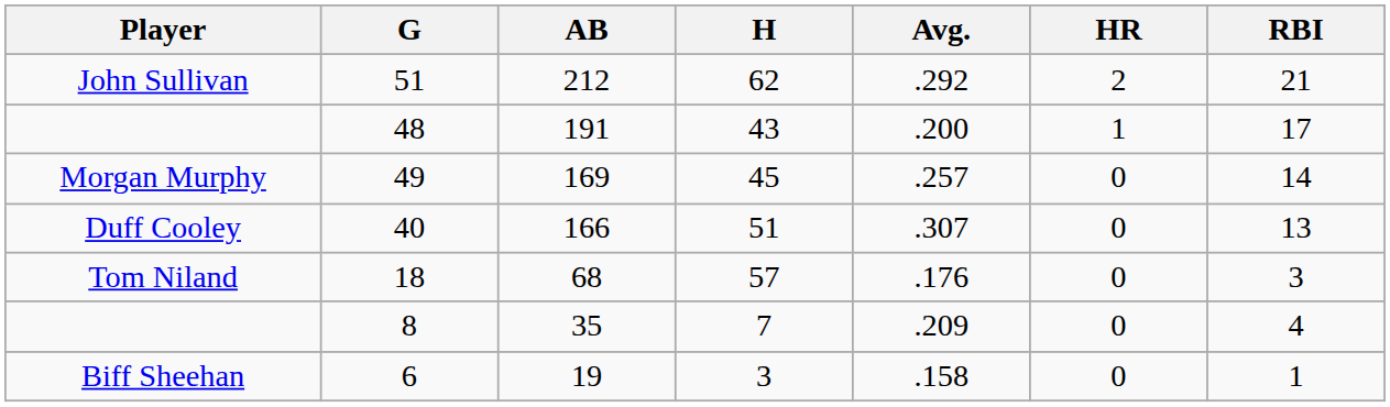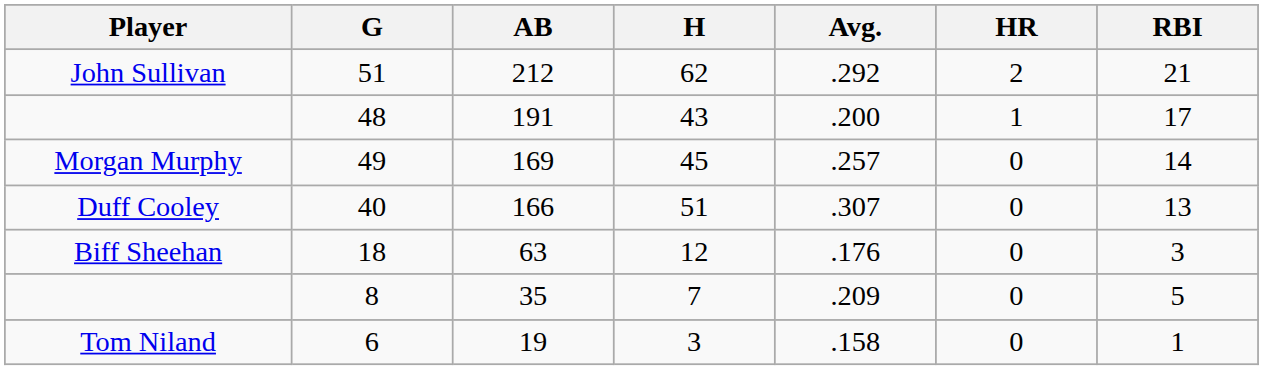18 | Player: Tom Niland -> Biff Sheehan
18 | AB: 68 -> 63
18 | H: 57 -> 12
8 | RBI: 4 -> 5
6 | Player: Biff Sheehan -> Tom Niland
